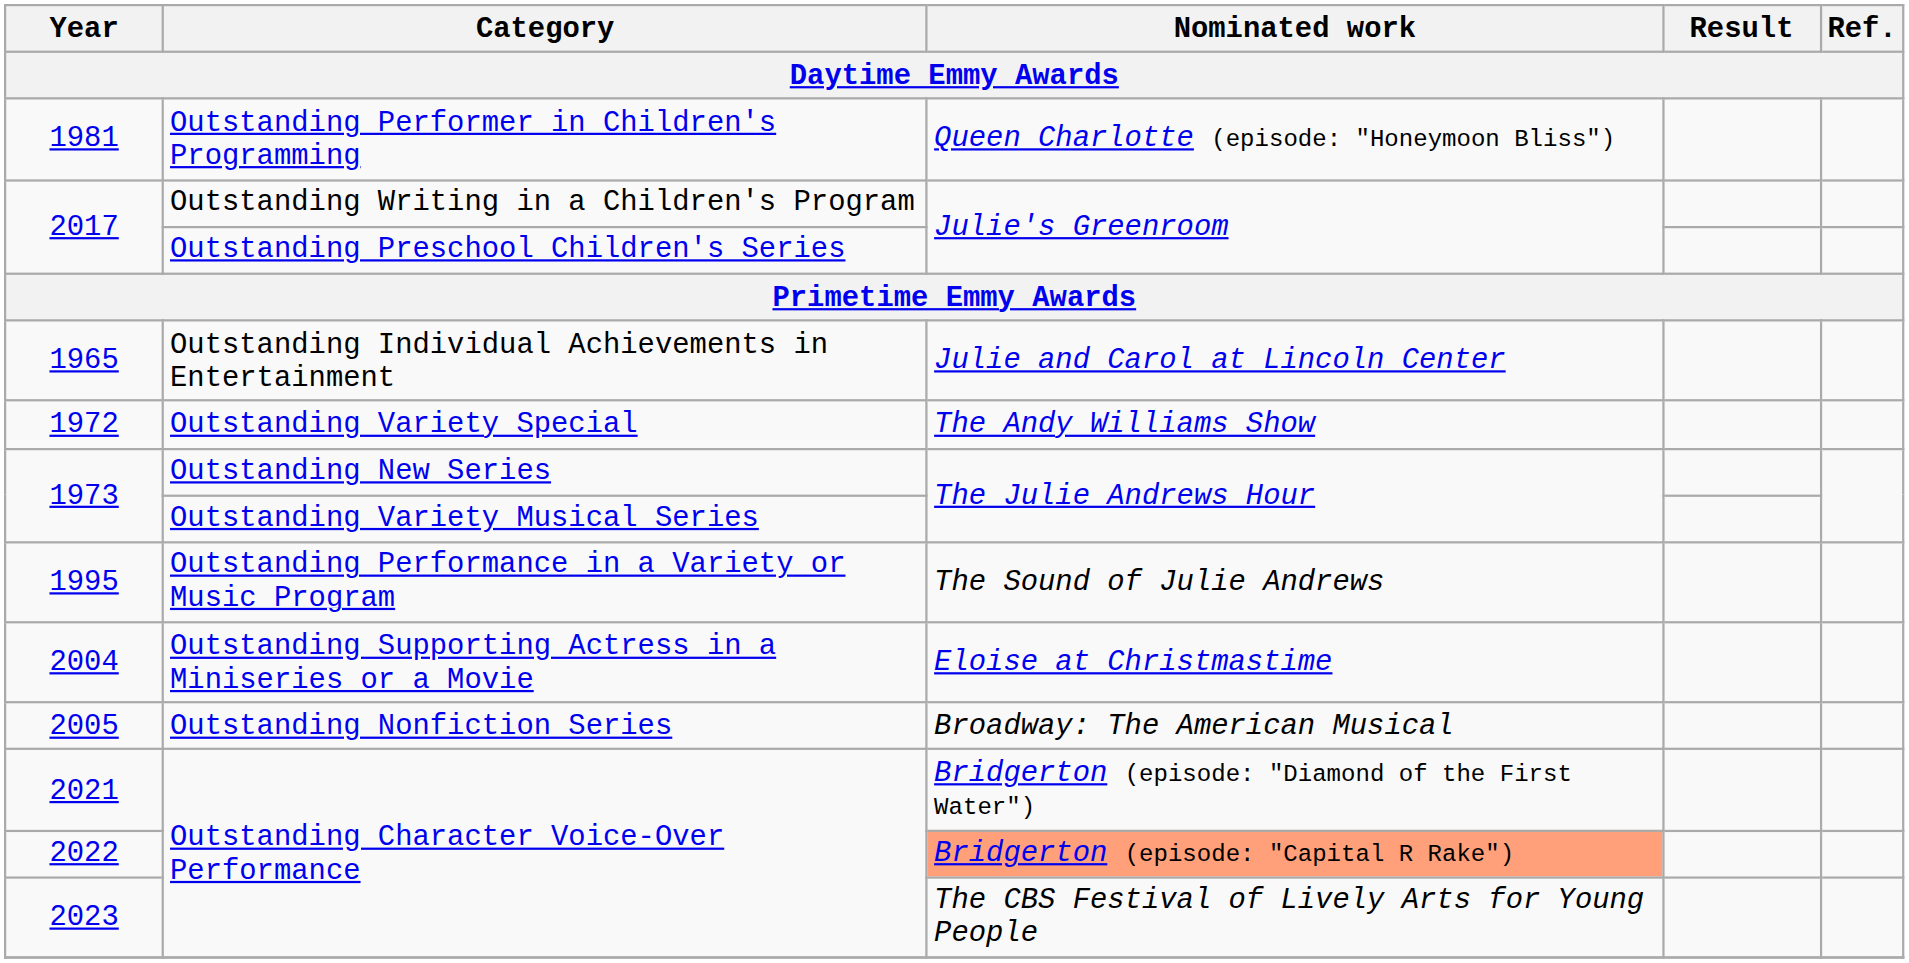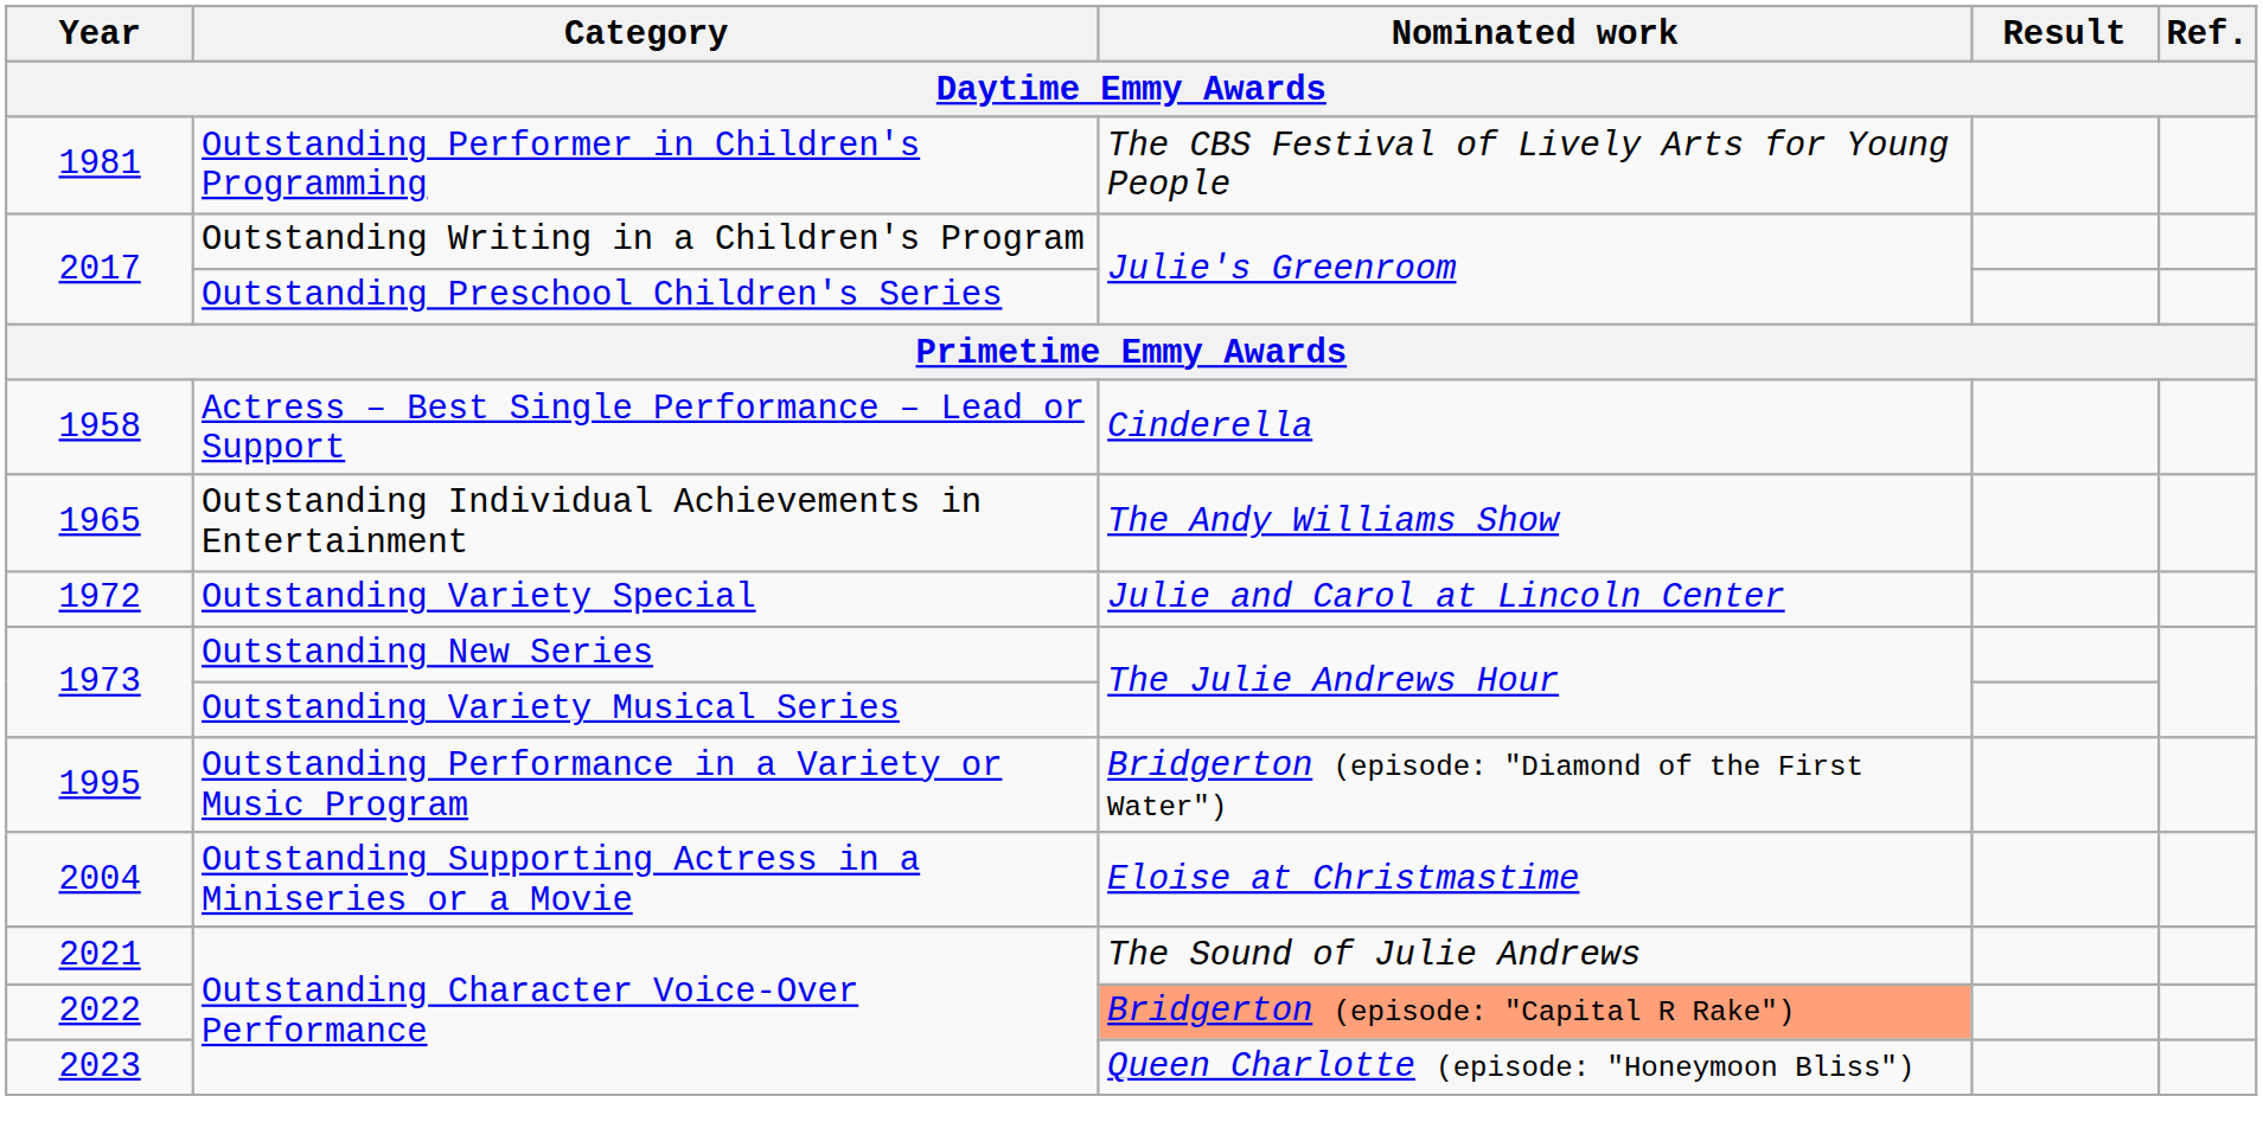1981 | Nominated work: Queen Charlotte (episode: "Honeymoon Bliss") -> The CBS Festival of Lively Arts for Young People
+ row: 1958 | Actress – Best Single Performance – Lead or Support | Cinderella
1965 | Nominated work: Julie and Carol at Lincoln Center -> The Andy Williams Show
1972 | Nominated work: The Andy Williams Show -> Julie and Carol at Lincoln Center
1995 | Nominated work: The Sound of Julie Andrews -> Bridgerton (episode: "Diamond of the First Water")
- row: 2005 | Outstanding Nonfiction Series | Broadway: The American Musical
2021 | Nominated work: Bridgerton (episode: "Diamond of the First Water") -> The Sound of Julie Andrews
2023 | Nominated work: The CBS Festival of Lively Arts for Young People -> Queen Charlotte (episode: "Honeymoon Bliss")
